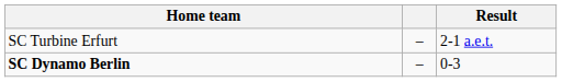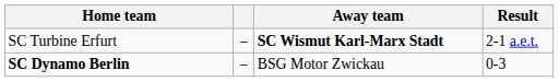+ column: Away team | SC Wismut Karl-Marx Stadt | BSG Motor Zwickau
